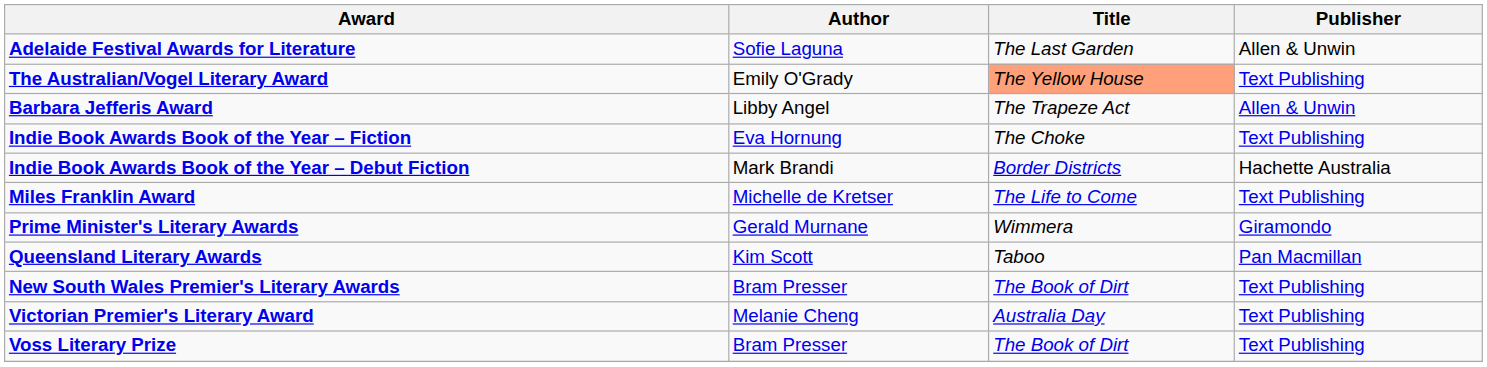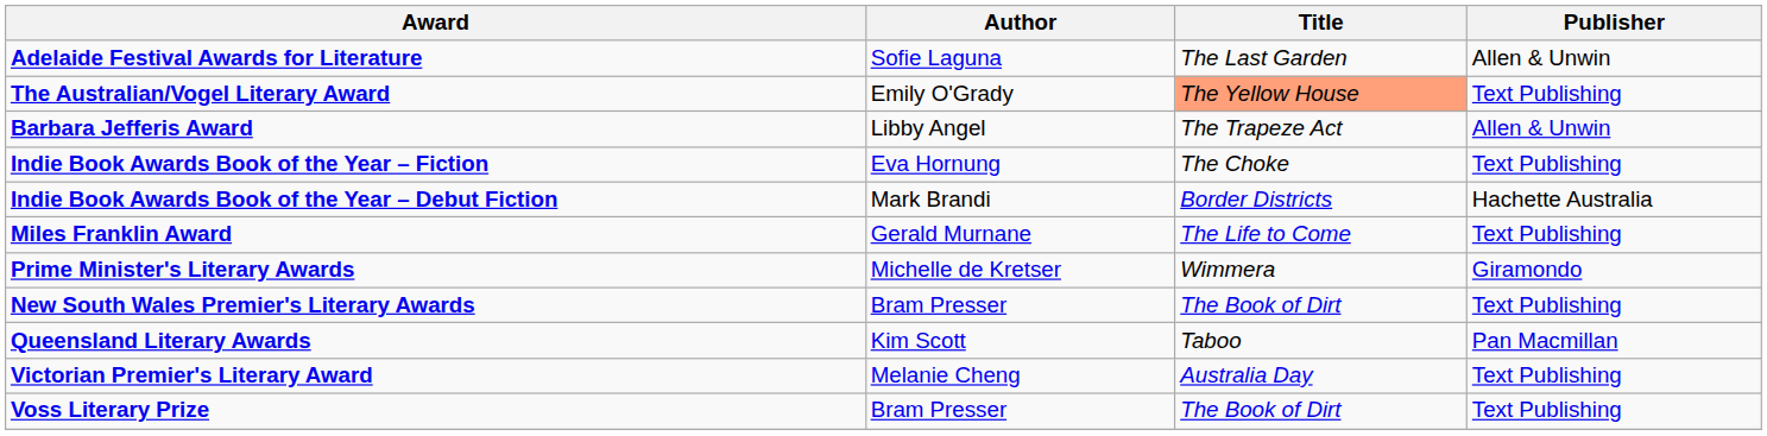Miles Franklin Award | Author: Michelle de Kretser -> Gerald Murnane
Prime Minister's Literary Awards | Author: Gerald Murnane -> Michelle de Kretser
rows swapped: New South Wales Premier's Literary Awards <-> Queensland Literary Awards
